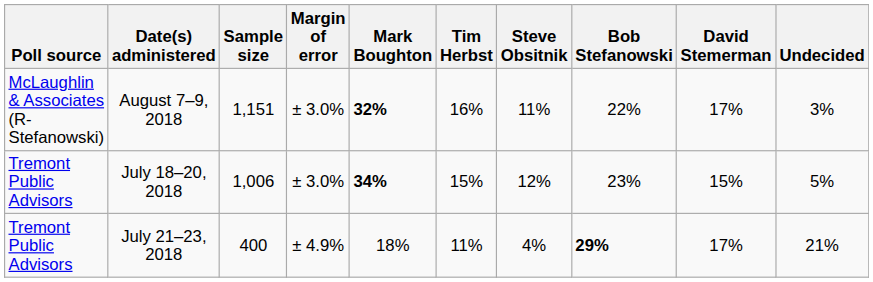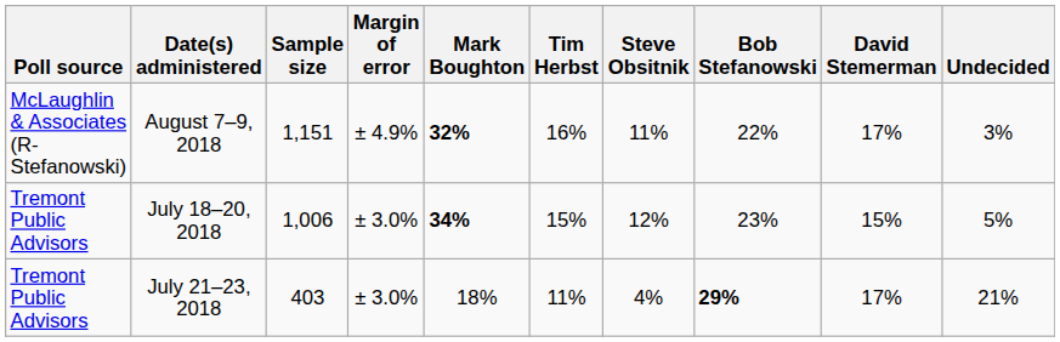August 7–9, 2018 | Margin of error: ± 3.0% -> ± 4.9%
July 21–23, 2018 | Sample size: 400 -> 403
July 21–23, 2018 | Margin of error: ± 4.9% -> ± 3.0%
